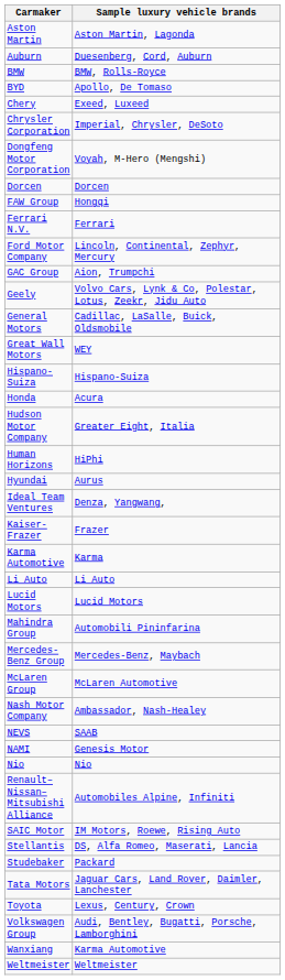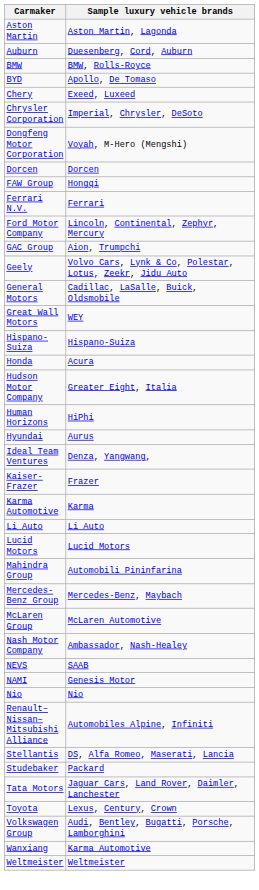- row: SAIC Motor | IM Motors, Roewe, Rising Auto
